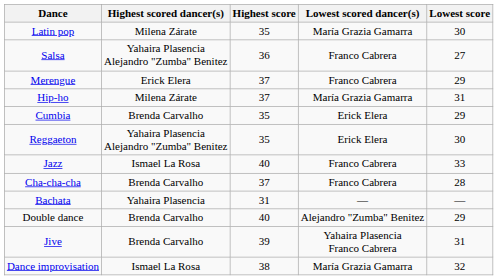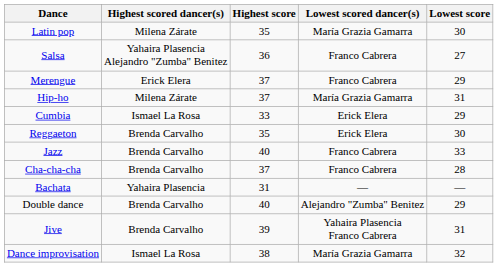Cumbia | Highest scored dancer(s): Brenda Carvalho -> Ismael La Rosa
Cumbia | Highest score: 35 -> 33
Reggaeton | Highest scored dancer(s): Yahaira Plasencia Alejandro "Zumba" Benitez -> Brenda Carvalho
Jazz | Highest scored dancer(s): Ismael La Rosa -> Brenda Carvalho
